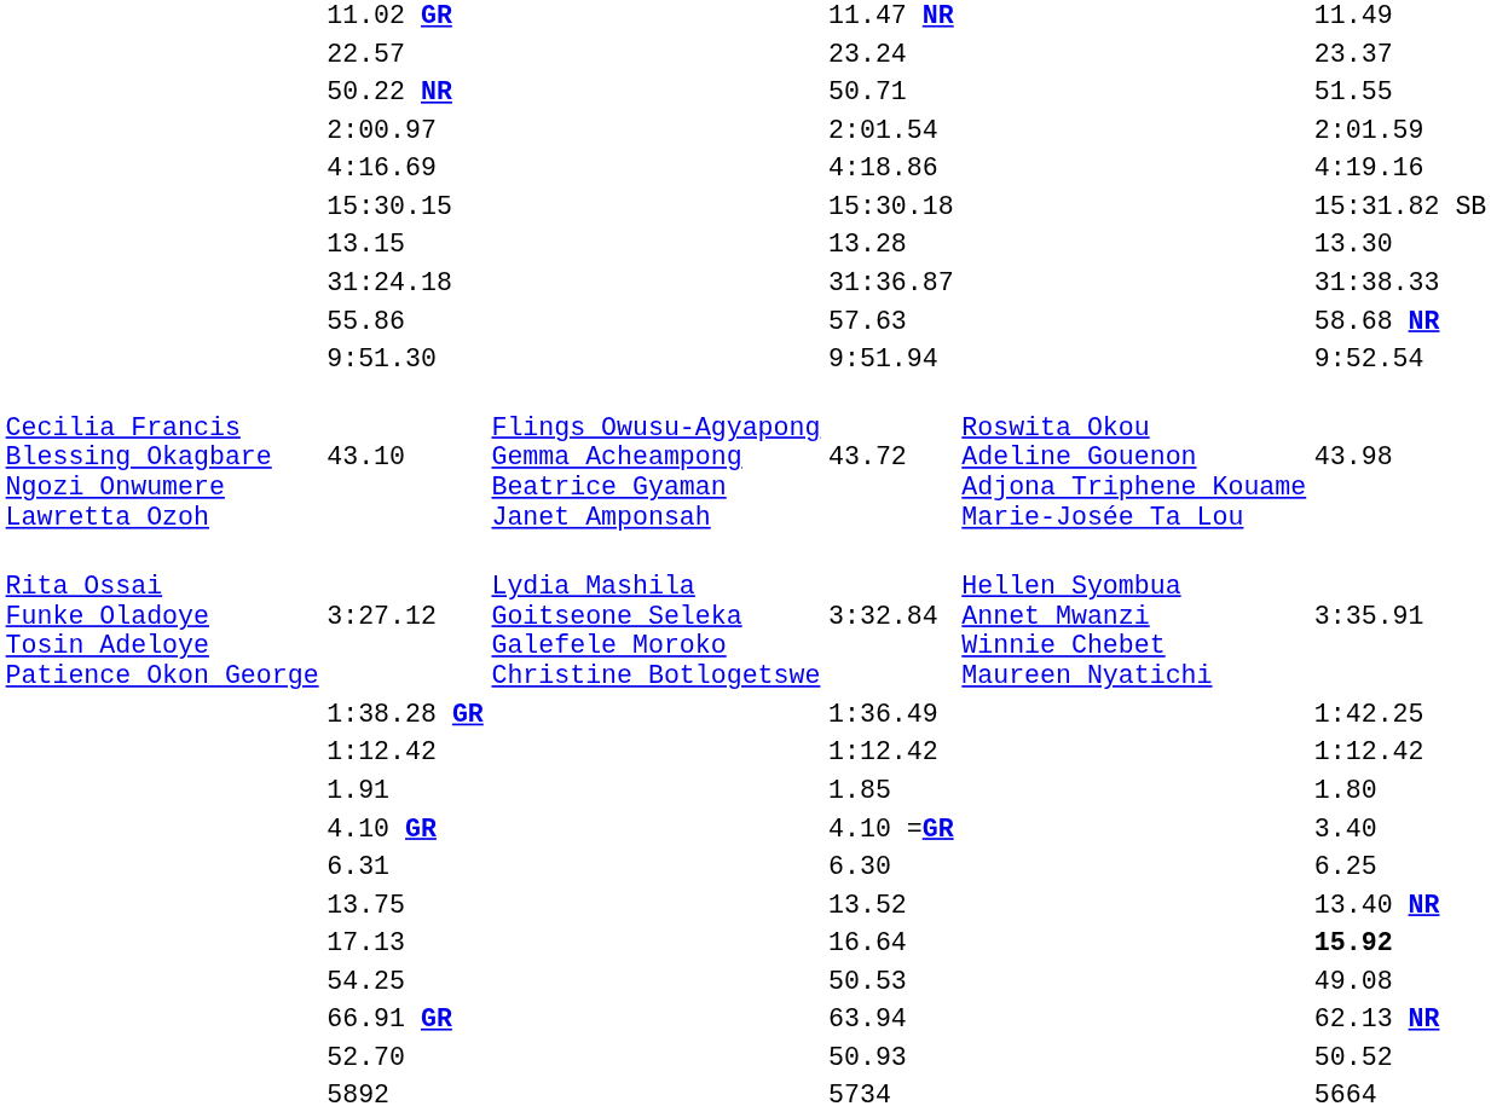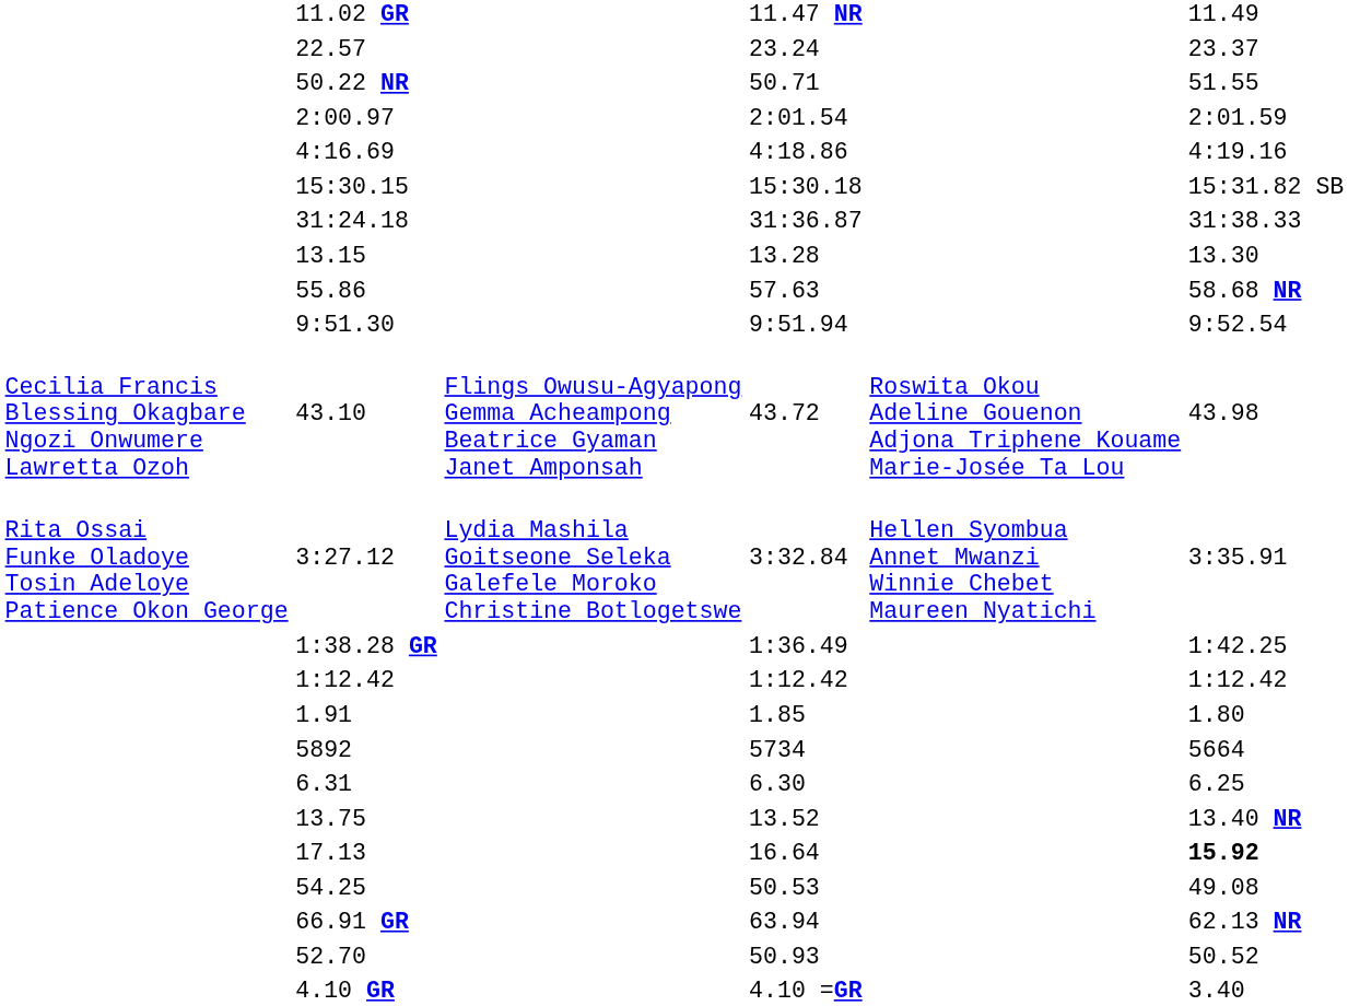rows swapped: 31:24.18 <-> 13.15
rows swapped: 4.10 GR <-> 5892
